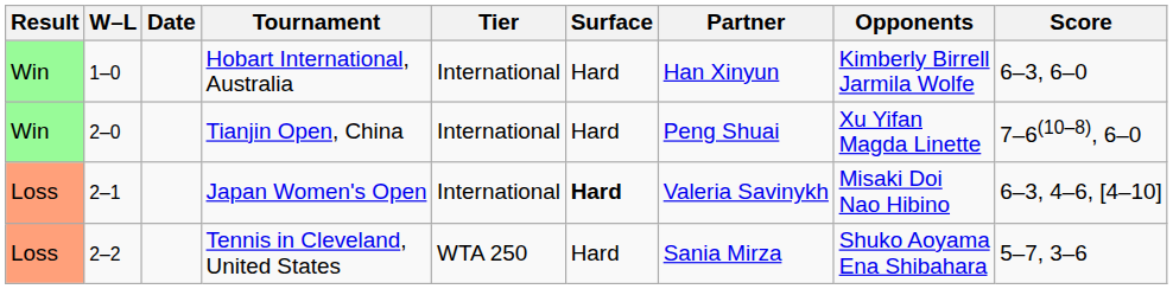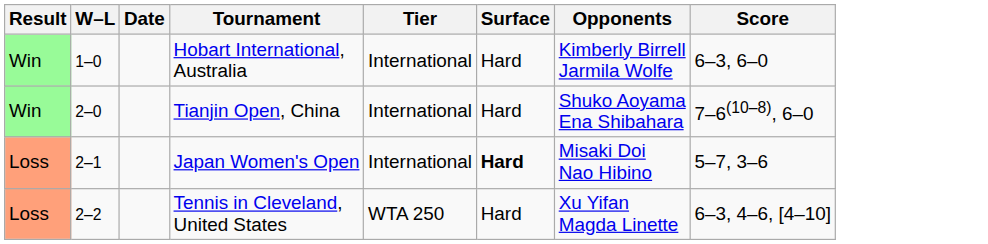- column: Partner | Han Xinyun | Peng Shuai | Valeria Savinykh | Sania Mirza
Tianjin Open, China | Opponents: Xu Yifan Magda Linette -> Shuko Aoyama Ena Shibahara
Japan Women's Open | Score: 6–3, 4–6, [4–10] -> 5–7, 3–6
Tennis in Cleveland, United States | Opponents: Shuko Aoyama Ena Shibahara -> Xu Yifan Magda Linette
Tennis in Cleveland, United States | Score: 5–7, 3–6 -> 6–3, 4–6, [4–10]
